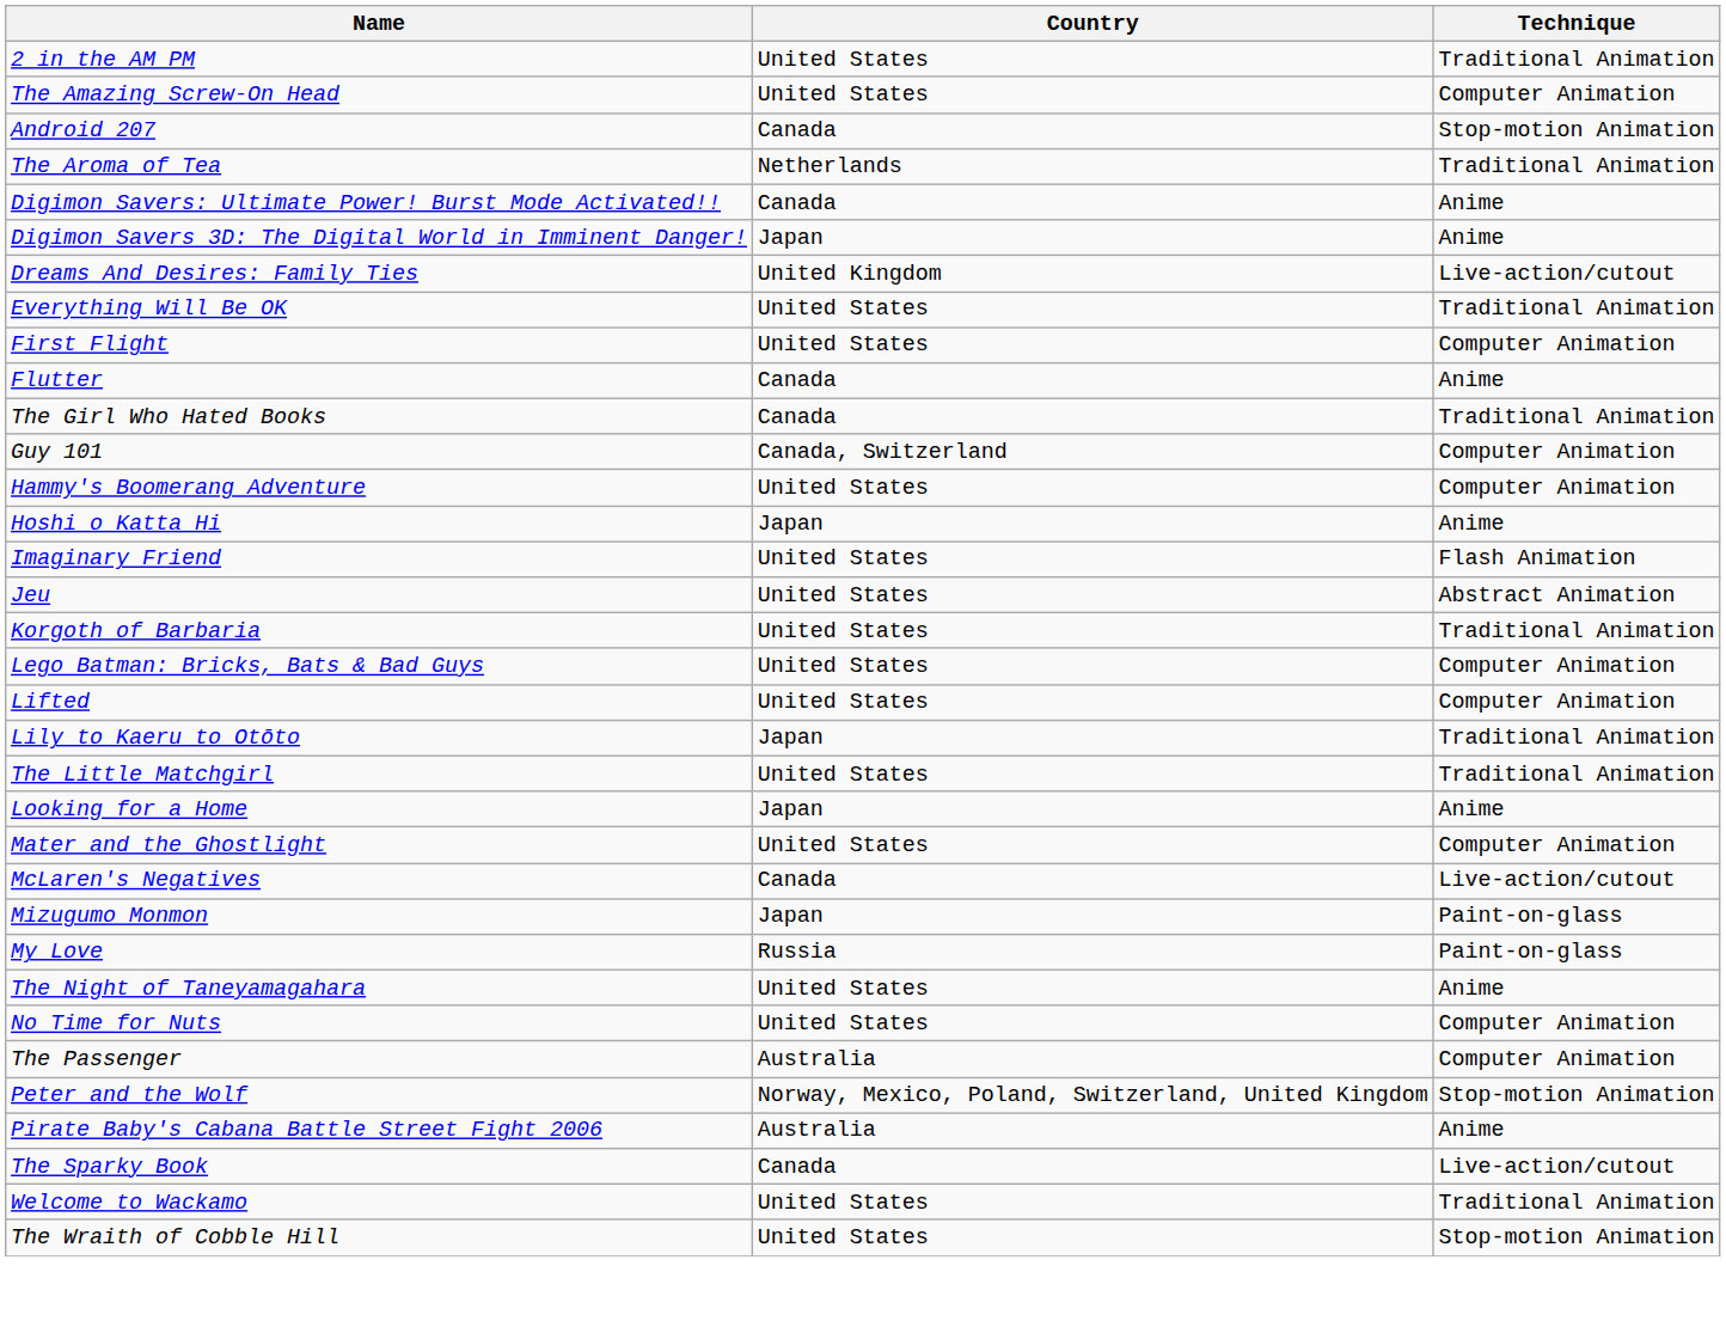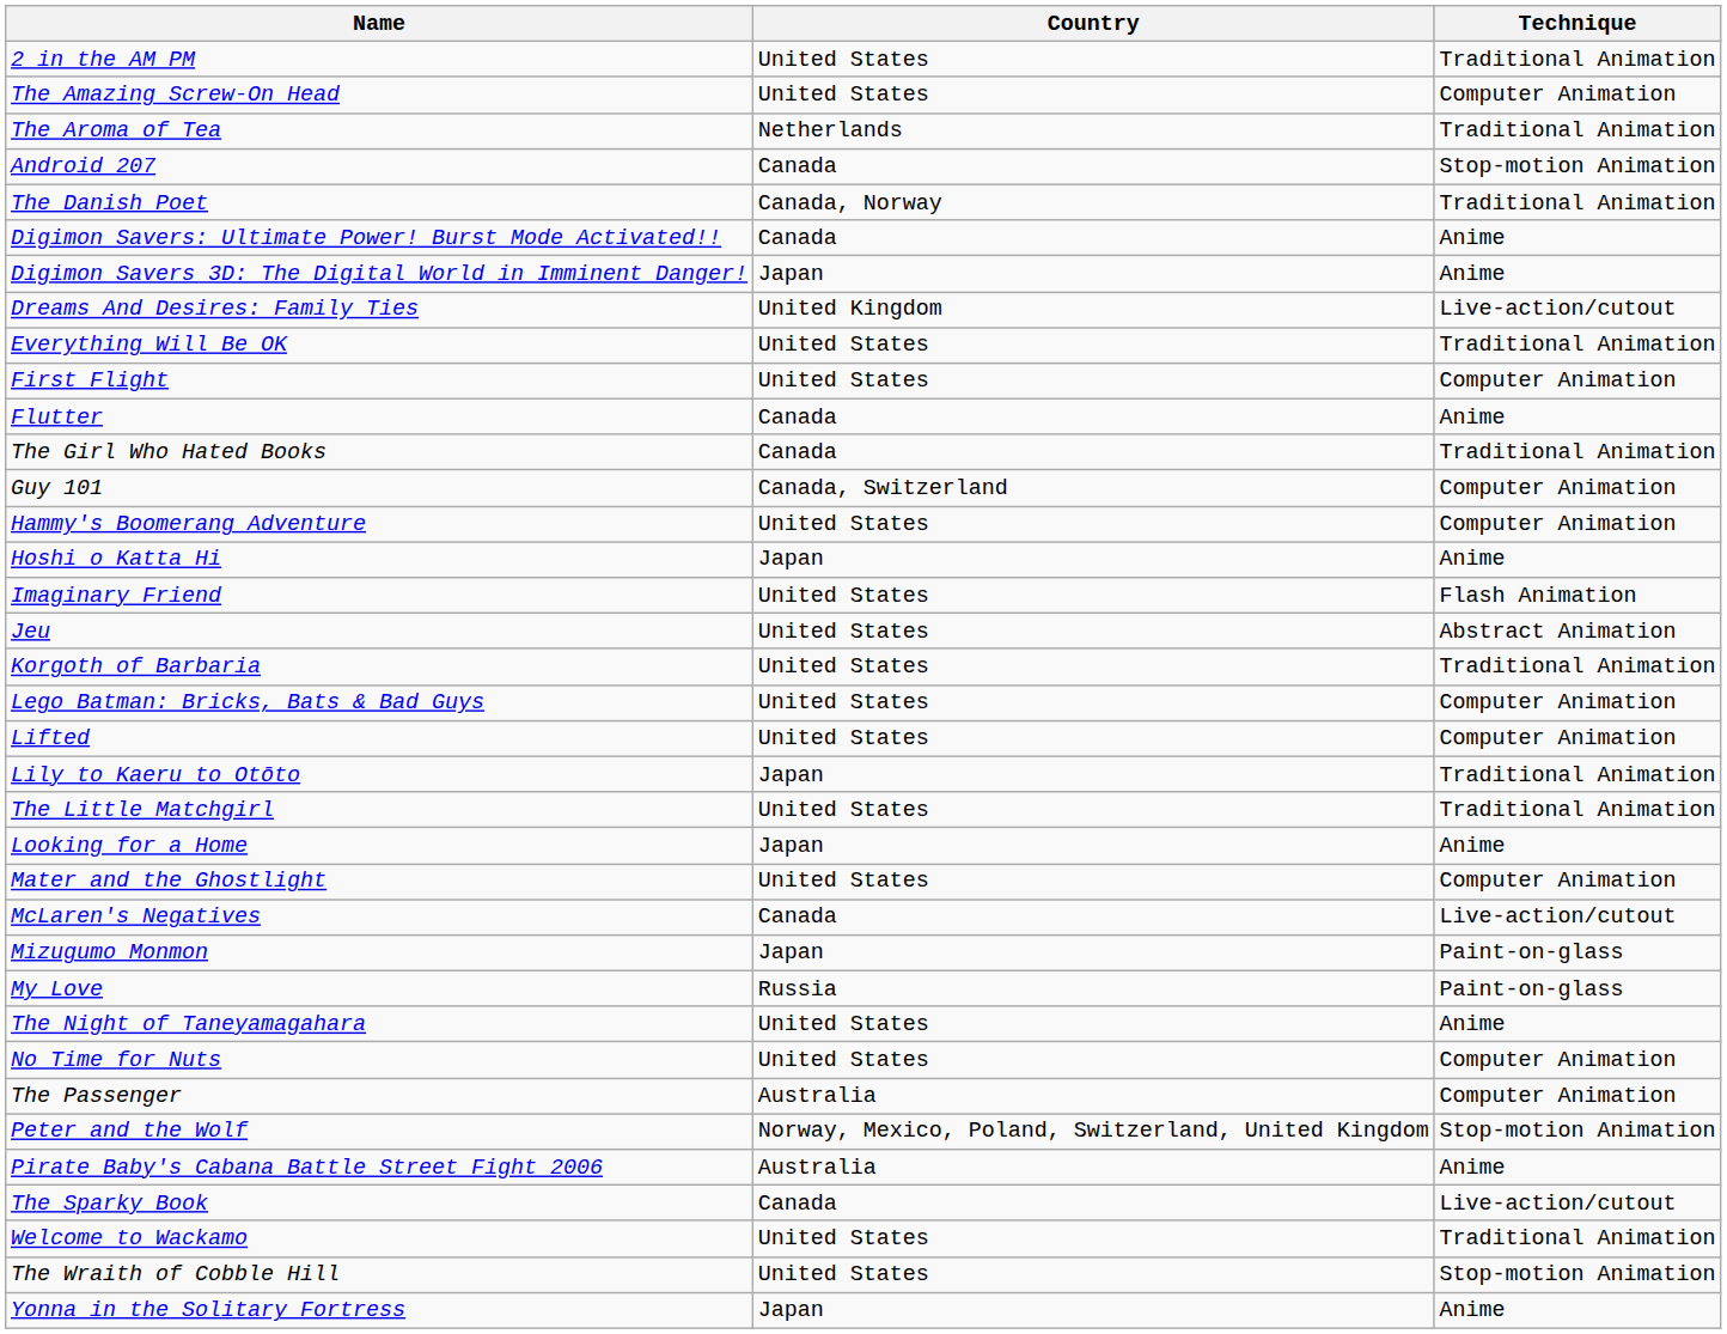rows swapped: Android 207 <-> The Aroma of Tea
+ row: The Danish Poet | Canada, Norway | Traditional Animation
+ row: Yonna in the Solitary Fortress | Japan | Anime
